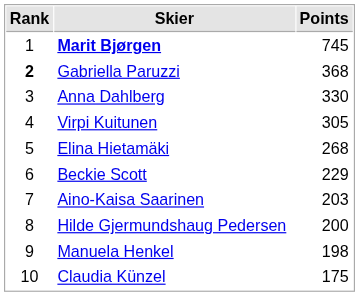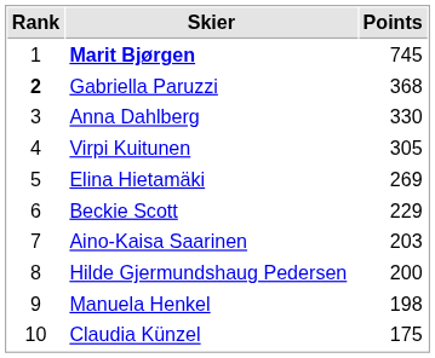Elina Hietamäki | Points: 268 -> 269
